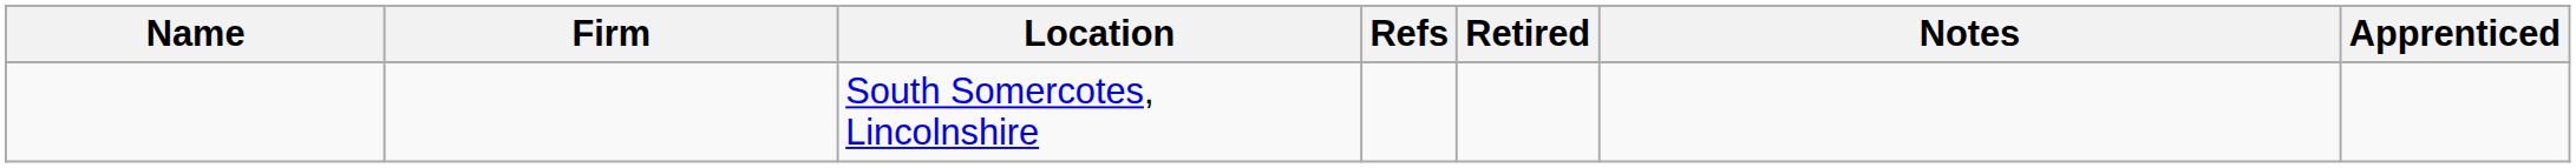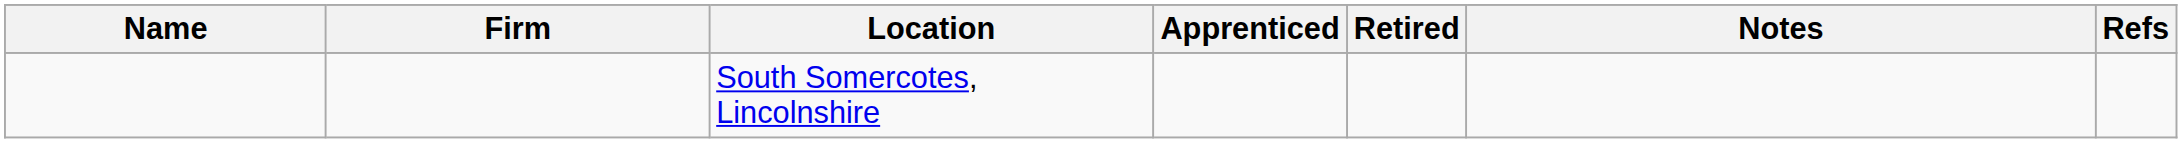columns swapped: Apprenticed <-> Refs
